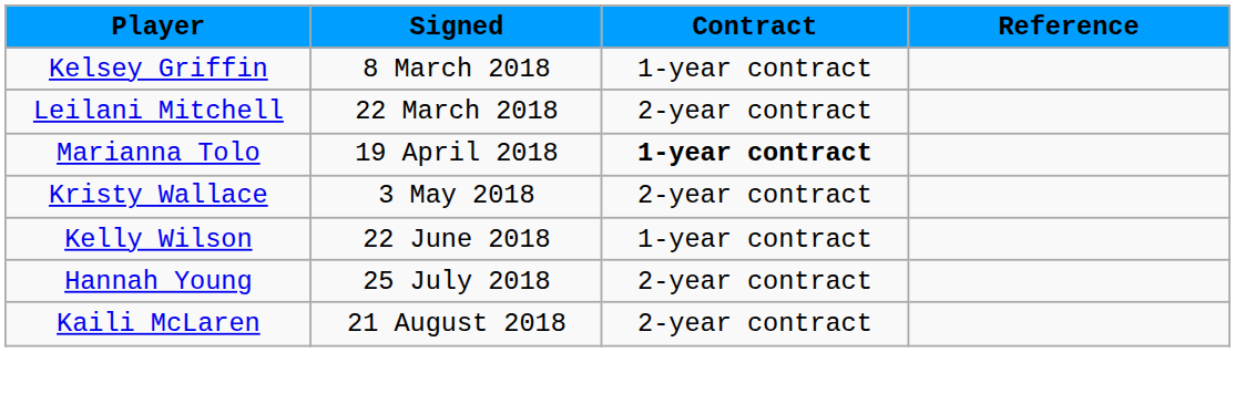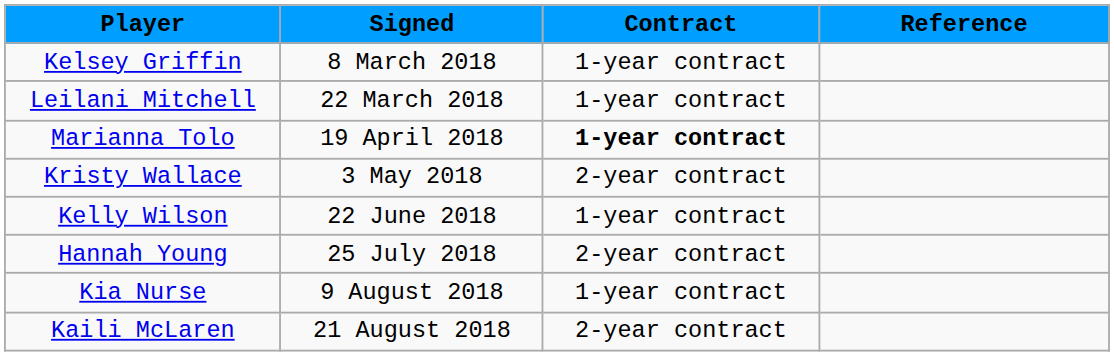Leilani Mitchell | Contract: 2-year contract -> 1-year contract
+ row: Kia Nurse | 9 August 2018 | 1-year contract
